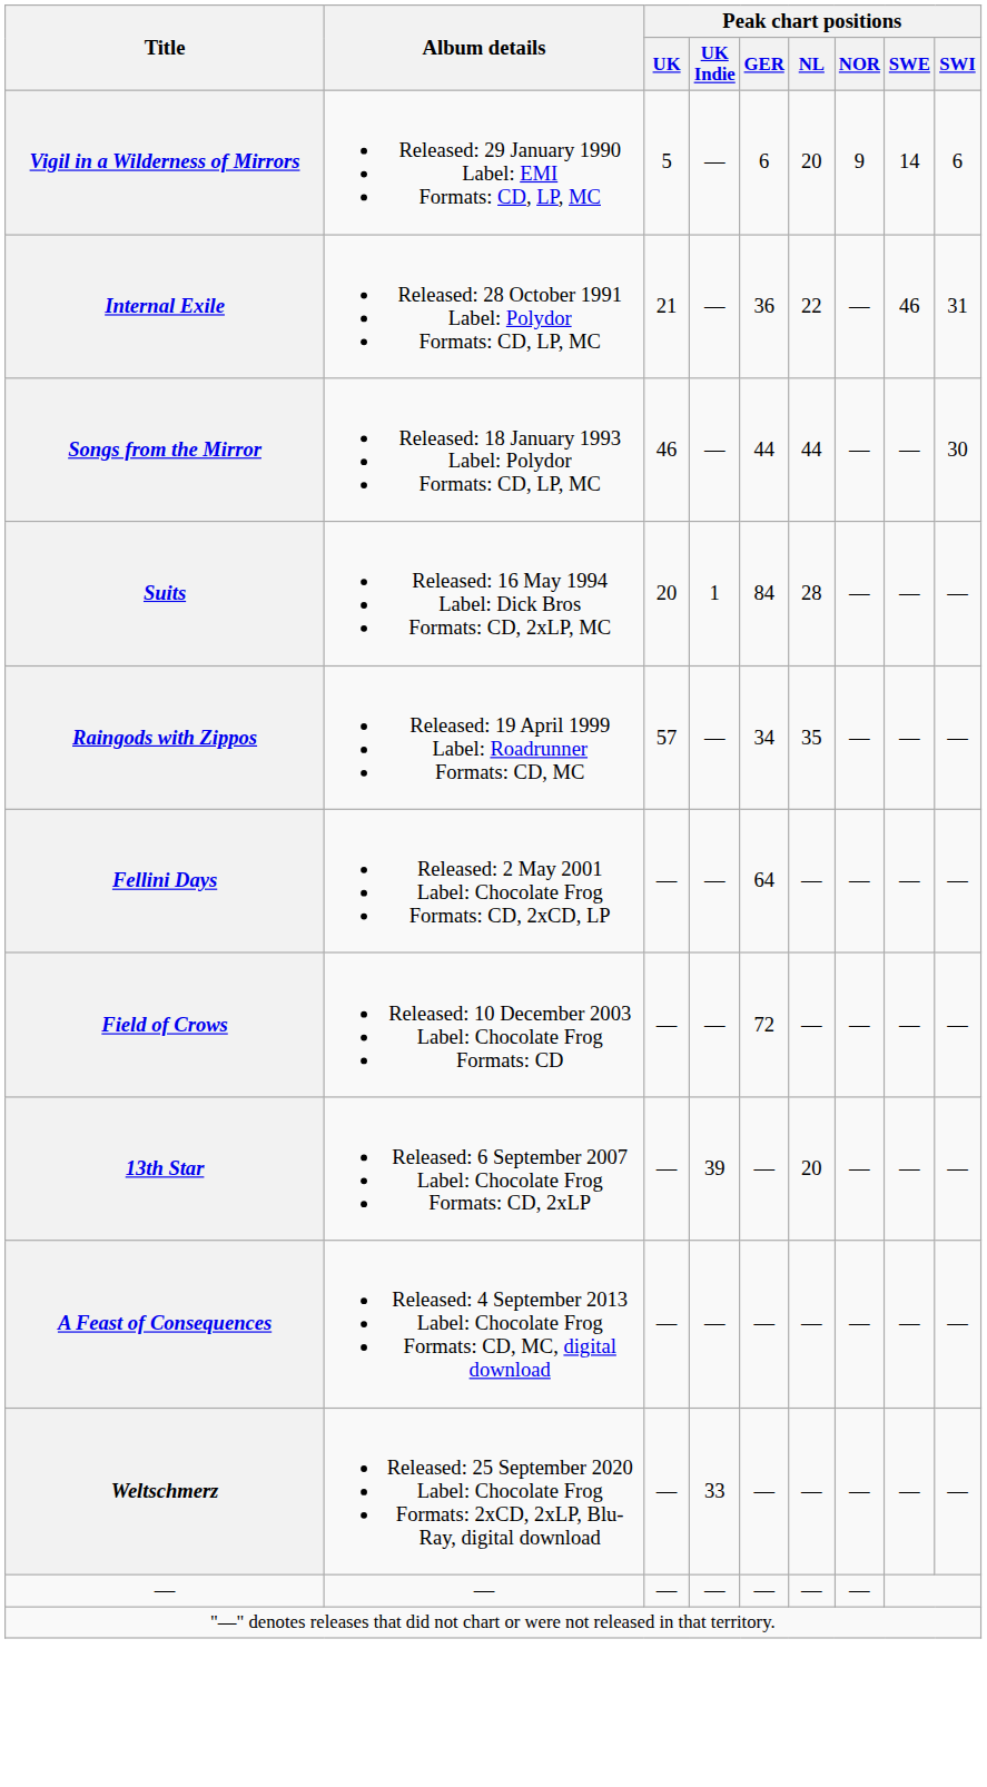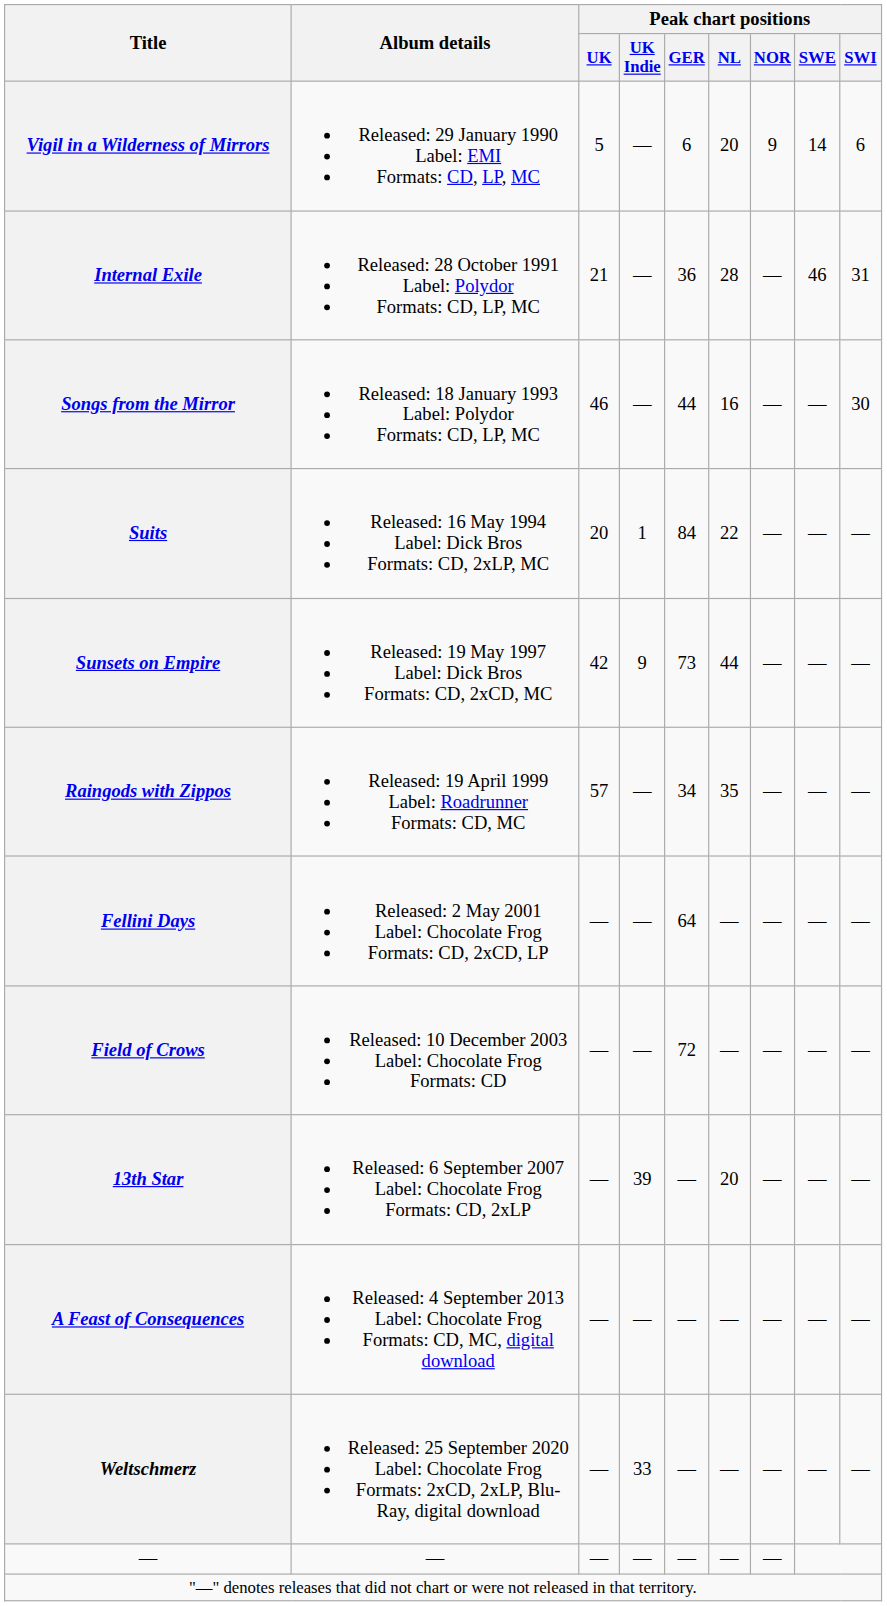Internal Exile | Peak chart positions / NL: 22 -> 28
Songs from the Mirror | Peak chart positions / NL: 44 -> 16
Suits | Peak chart positions / NL: 28 -> 22
+ row: Sunsets on Empire | Released: 19 May 1997 Label: Dick Bros Formats: CD, 2xCD, MC | 42 | 9 | 73 | 44 | — | — | —
